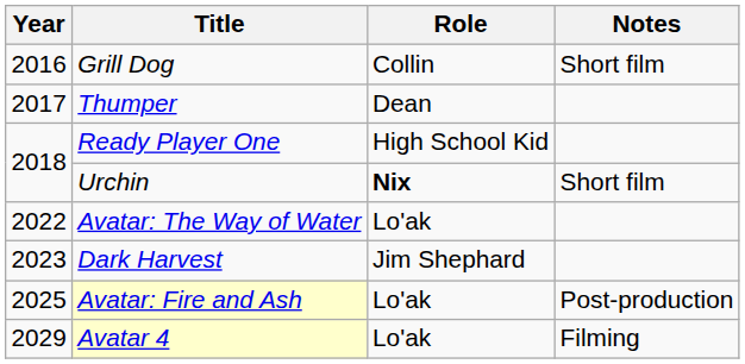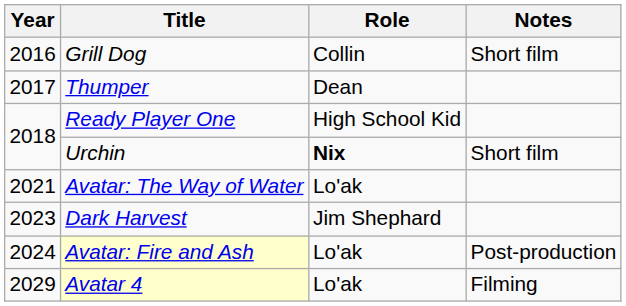Avatar: The Way of Water | Year: 2022 -> 2021
Avatar: Fire and Ash | Year: 2025 -> 2024
